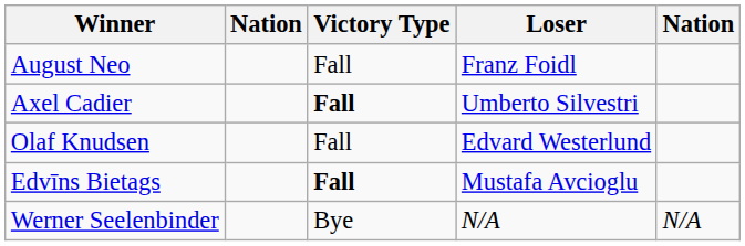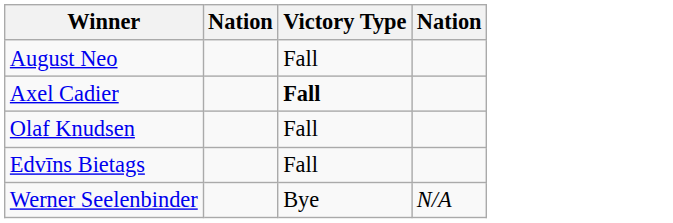- column: Loser | Franz Foidl | Umberto Silvestri | Edvard Westerlund | Mustafa Avcioglu | N/A
Edvīns Bietags | Victory Type: bold -> normal
